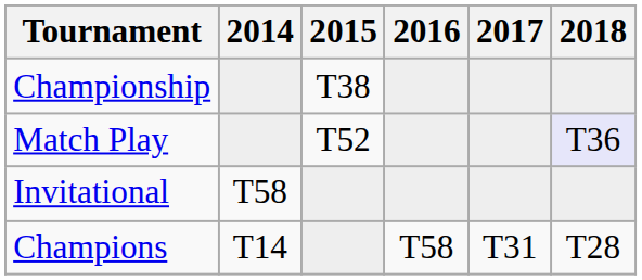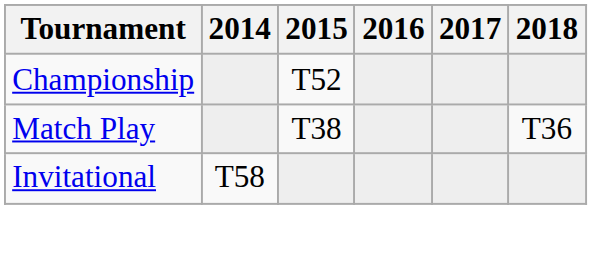Championship | 2015: T38 -> T52
Match Play | 2015: T52 -> T38
Match Play | 2018: lavender background -> no background
- row: Champions | T14 | T58 | T31 | T28
